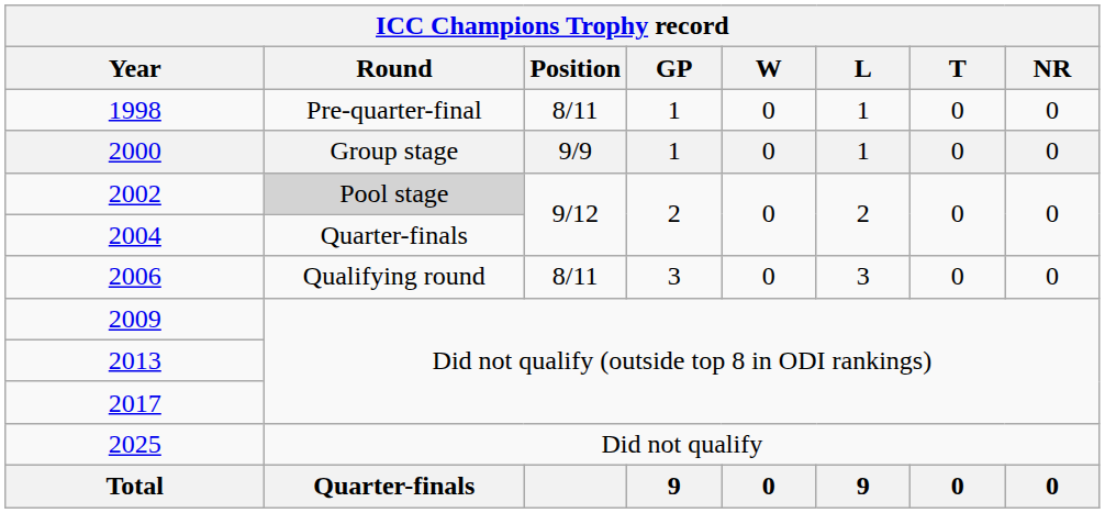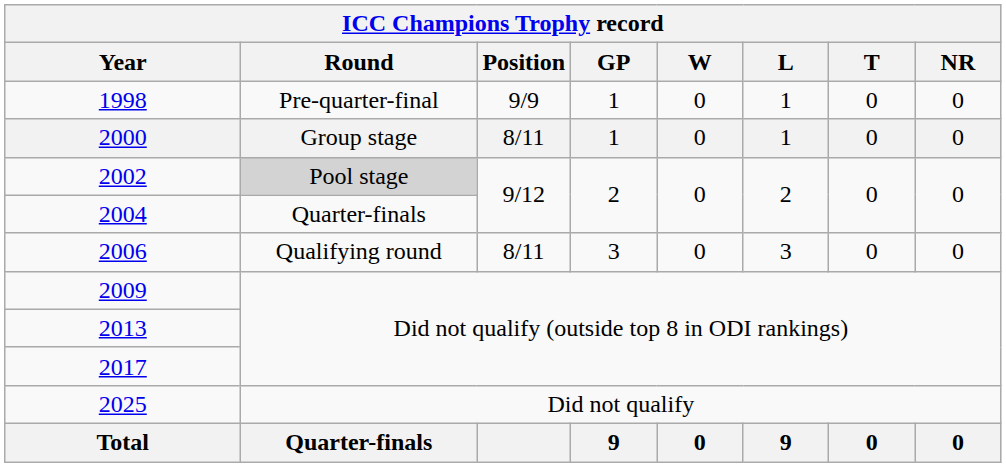1998 | Position: 8/11 -> 9/9
2000 | Position: 9/9 -> 8/11
